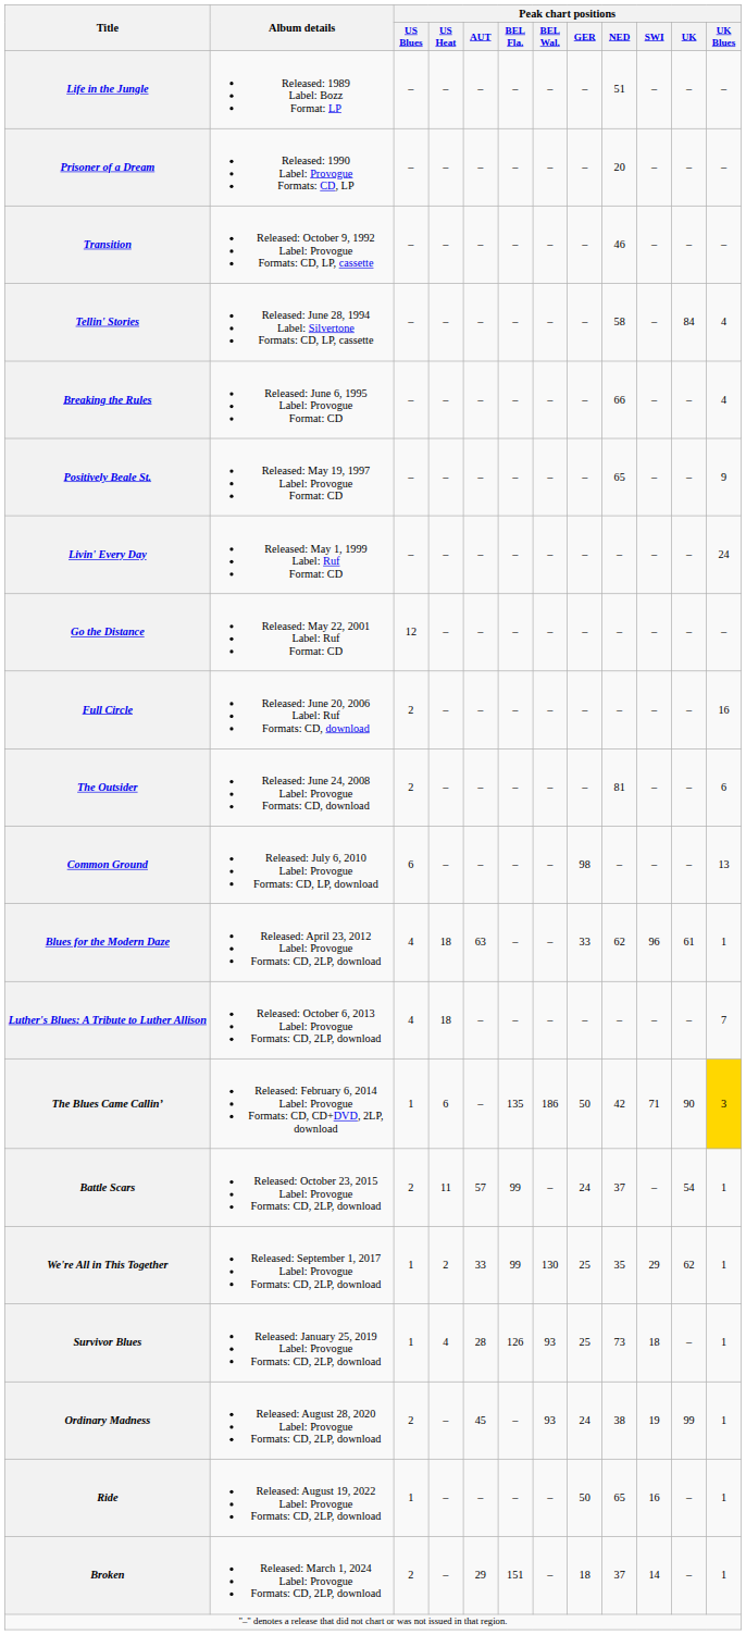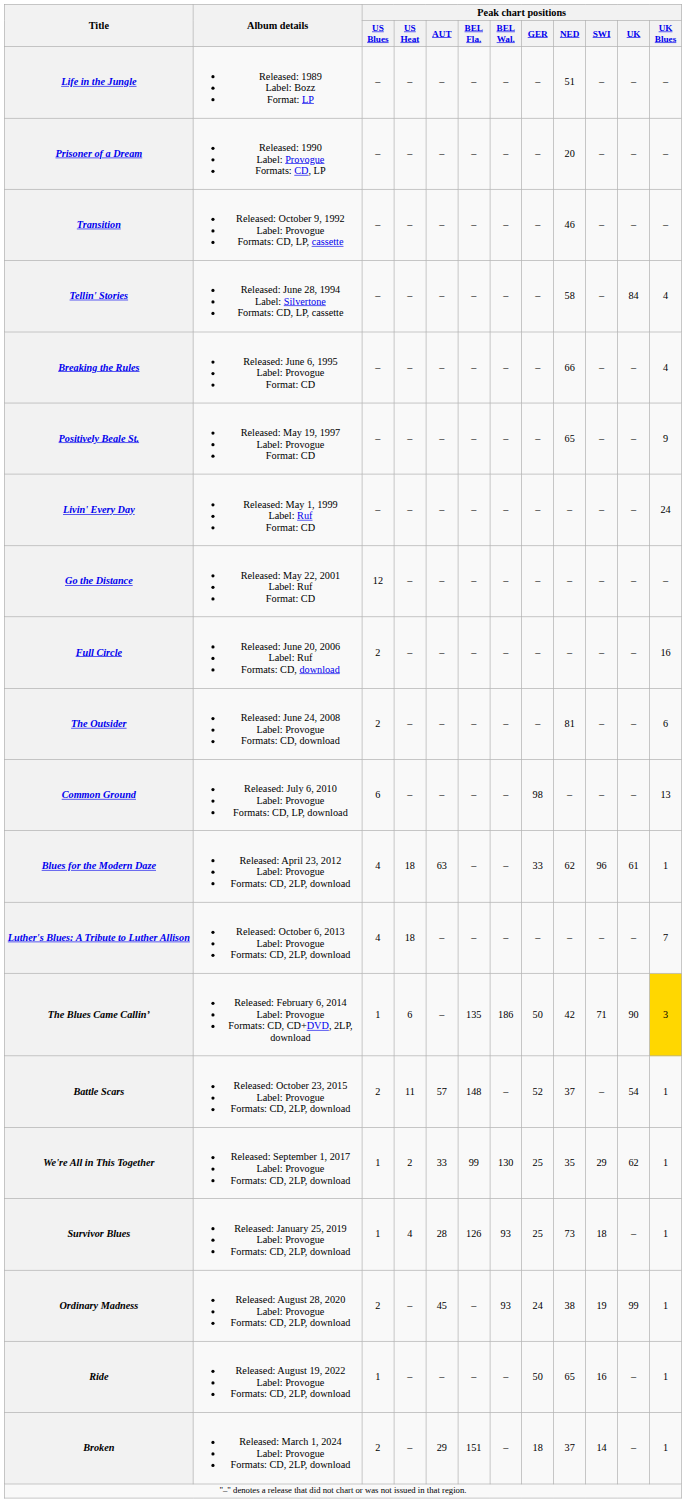Battle Scars | Peak chart positions / BEL Fla.: 99 -> 148
Battle Scars | Peak chart positions / GER: 24 -> 52
